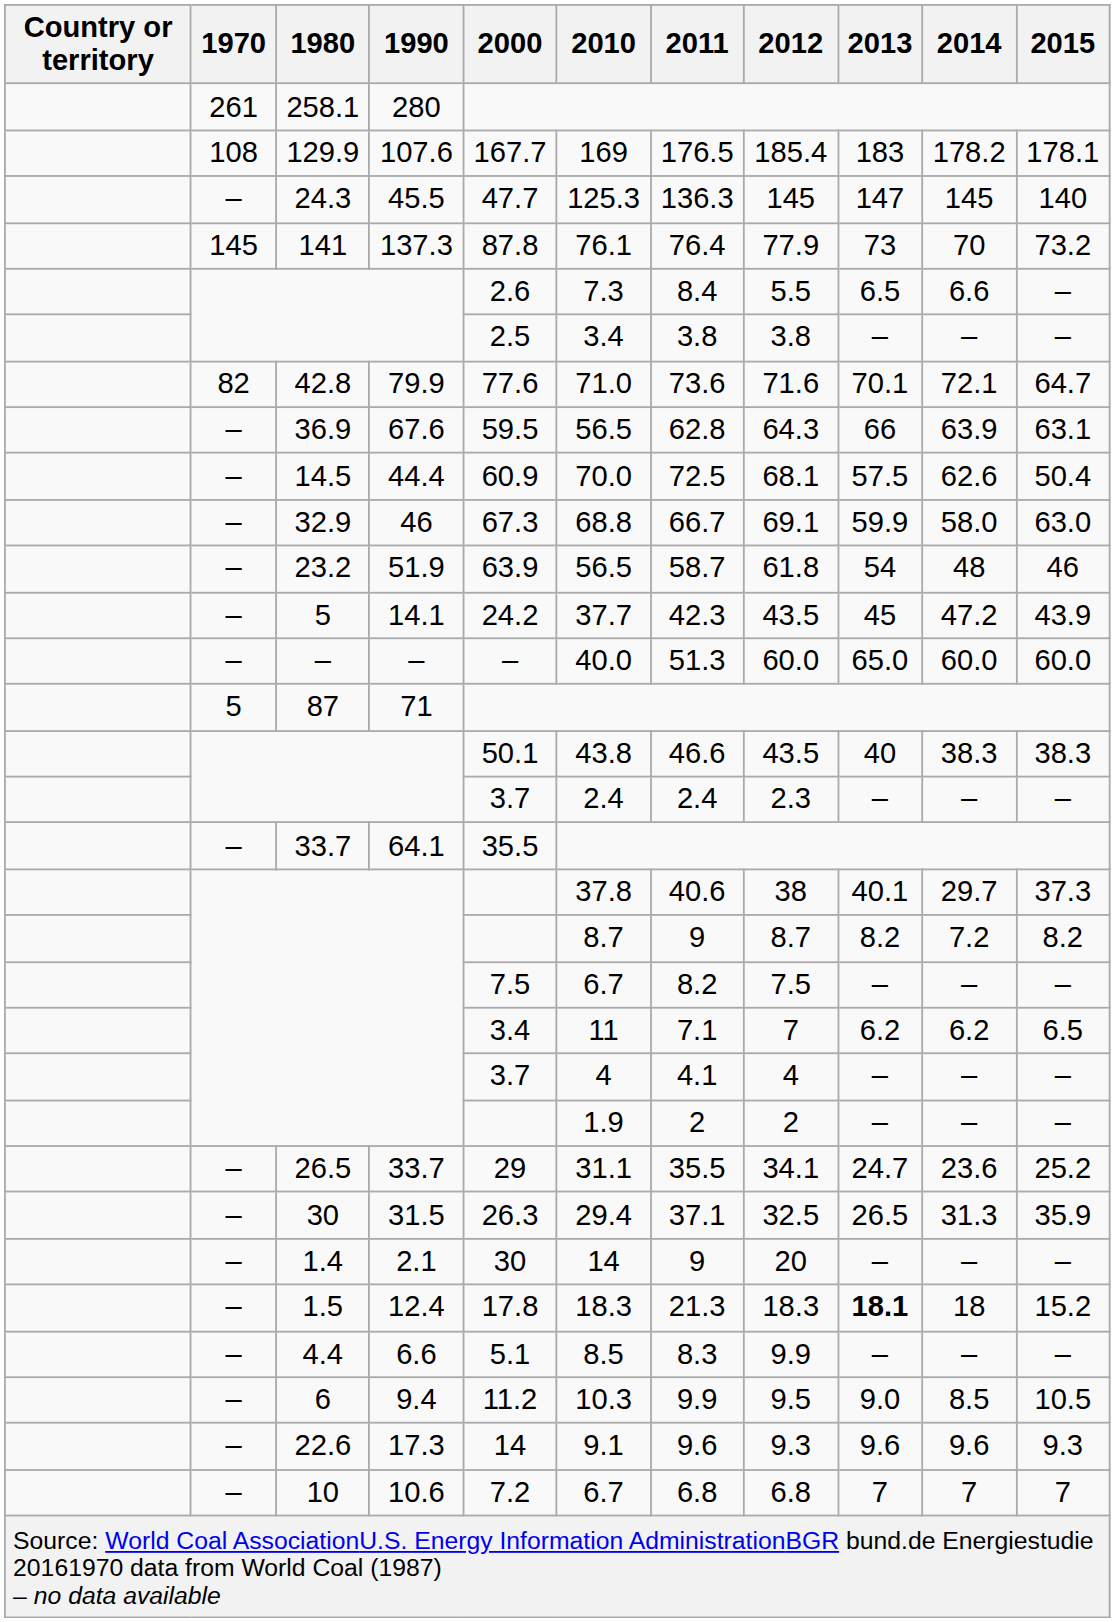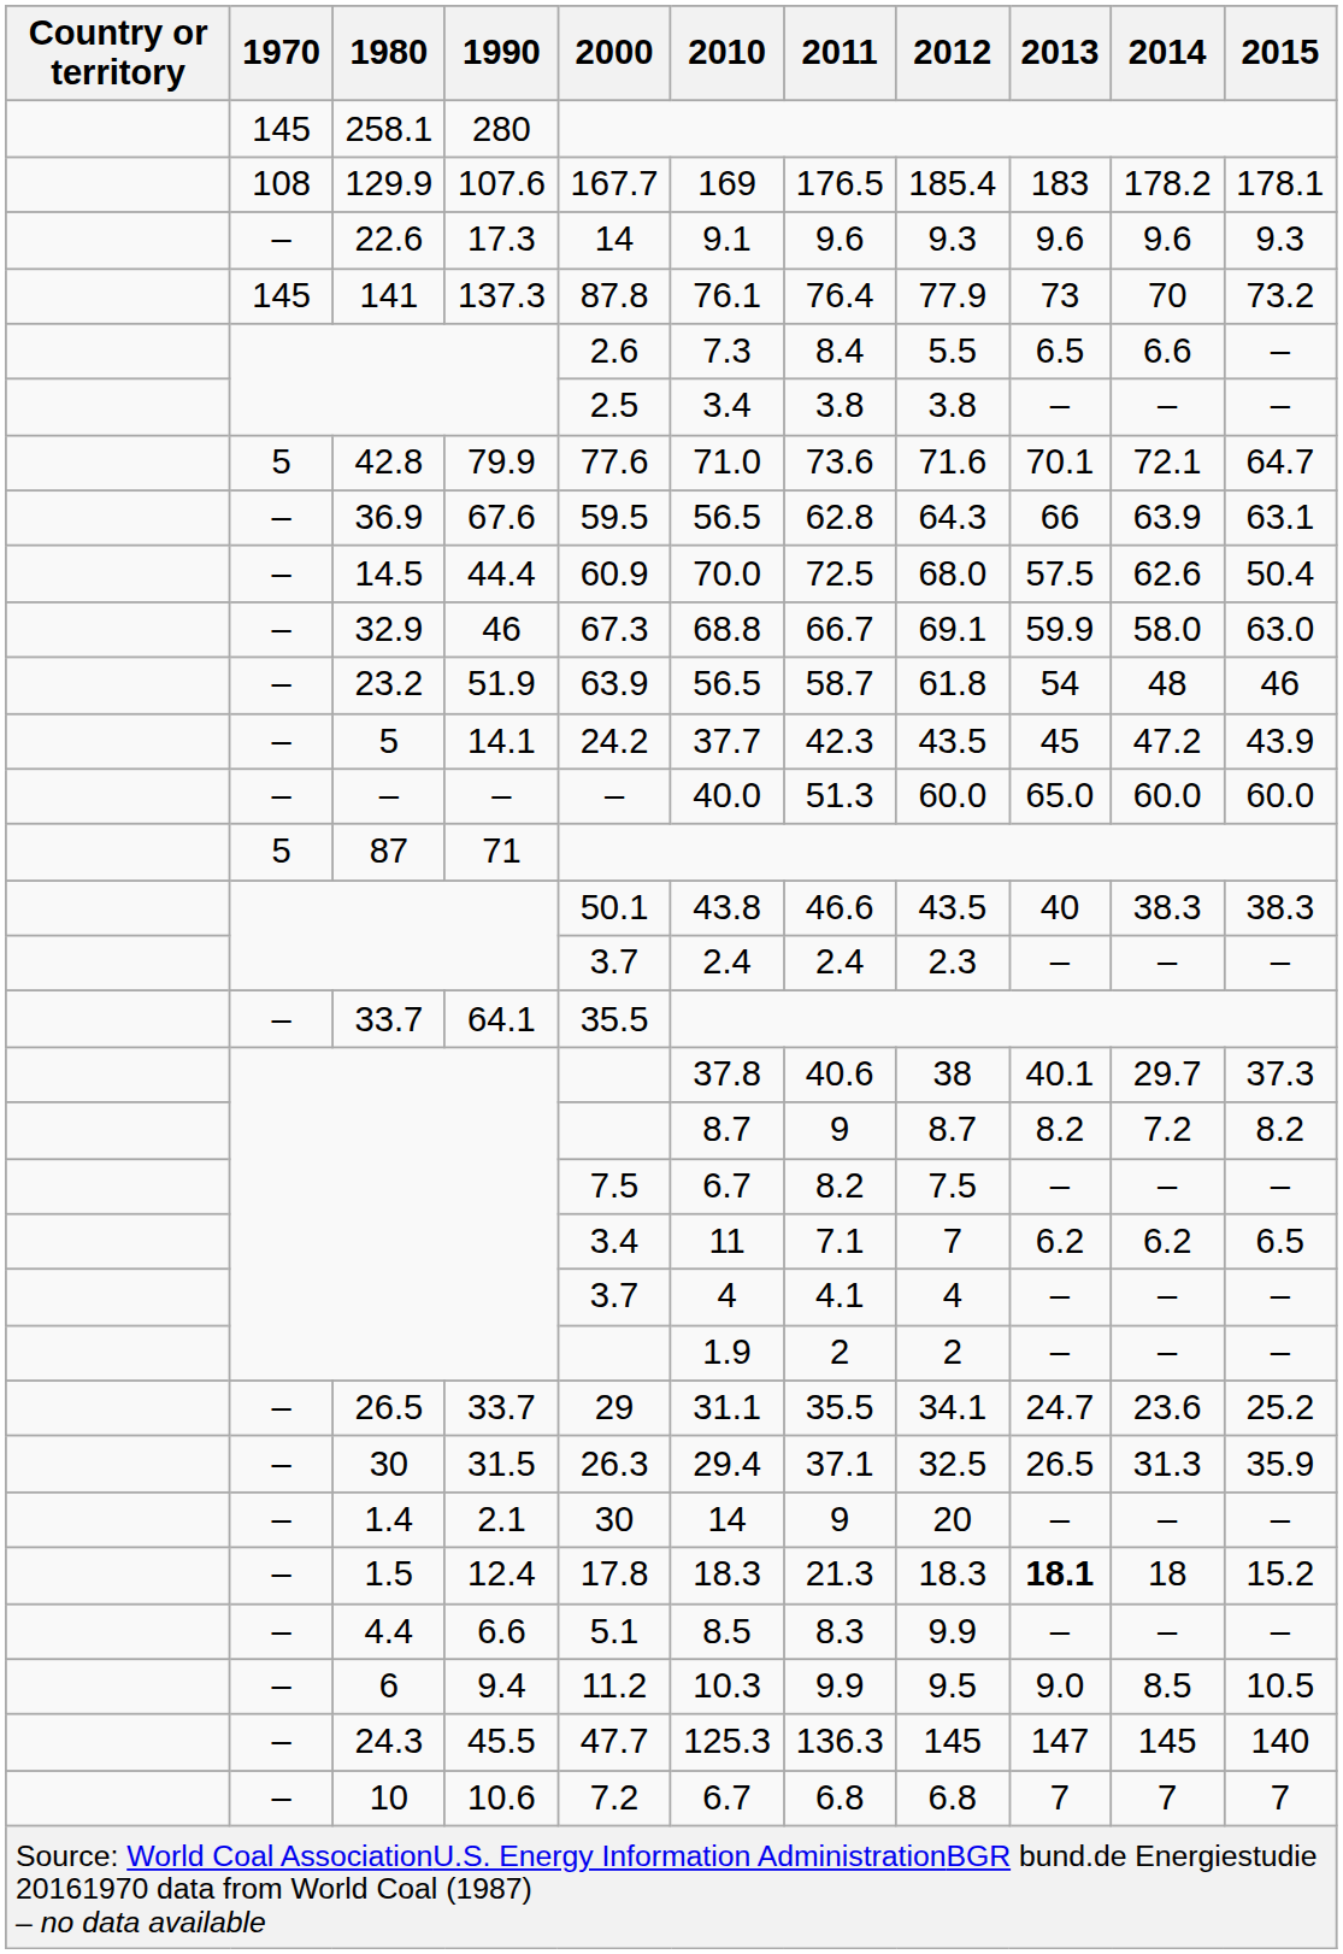258.1 | 1970: 261 -> 145
rows swapped: 24.3 <-> 22.6
42.8 | 1970: 82 -> 5
14.5 | 2012: 68.1 -> 68.0
